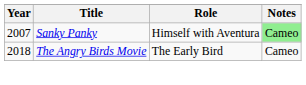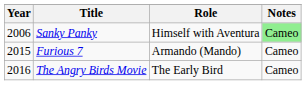Sanky Panky | Year: 2007 -> 2006
+ row: 2015 | Furious 7 | Armando (Mando) | Cameo
The Angry Birds Movie | Year: 2018 -> 2016
